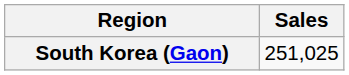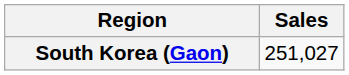South Korea (Gaon) | Sales: 251,025 -> 251,027
